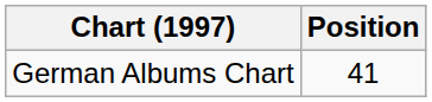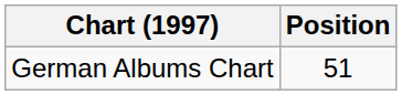German Albums Chart | Position: 41 -> 51
